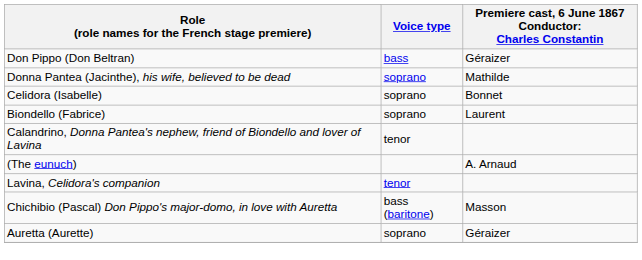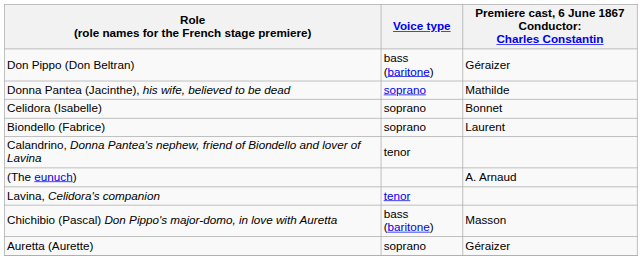Don Pippo (Don Beltran) | Voice type: bass -> bass (baritone)
